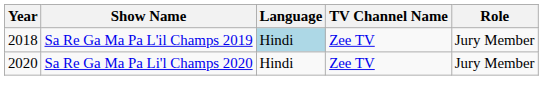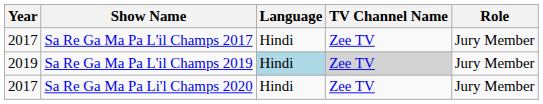+ row: 2017 | Sa Re Ga Ma Pa L'il Champs 2017 | Hindi | Zee TV | Jury Member
Sa Re Ga Ma Pa L'il Champs 2019 | Year: 2018 -> 2019
Sa Re Ga Ma Pa L'il Champs 2019 | TV Channel Name: no background -> lightgrey background
Sa Re Ga Ma Pa Li'l Champs 2020 | Year: 2020 -> 2017
